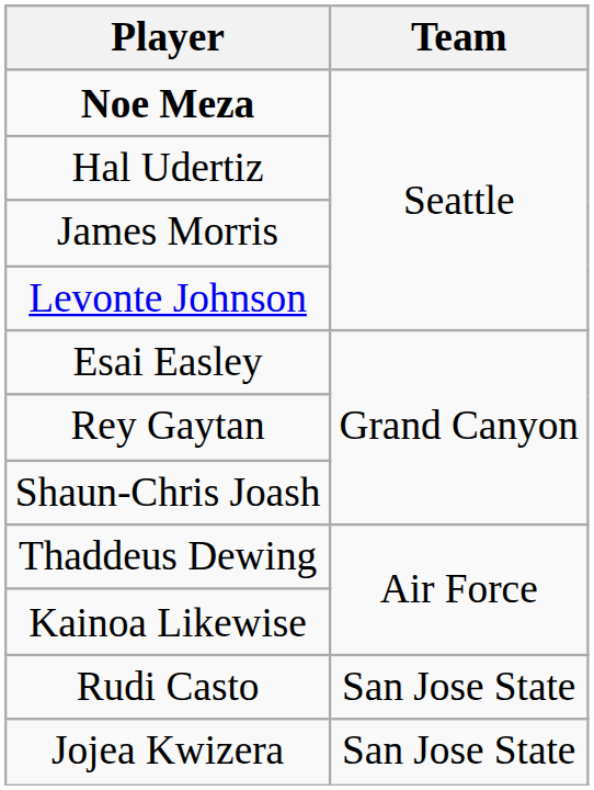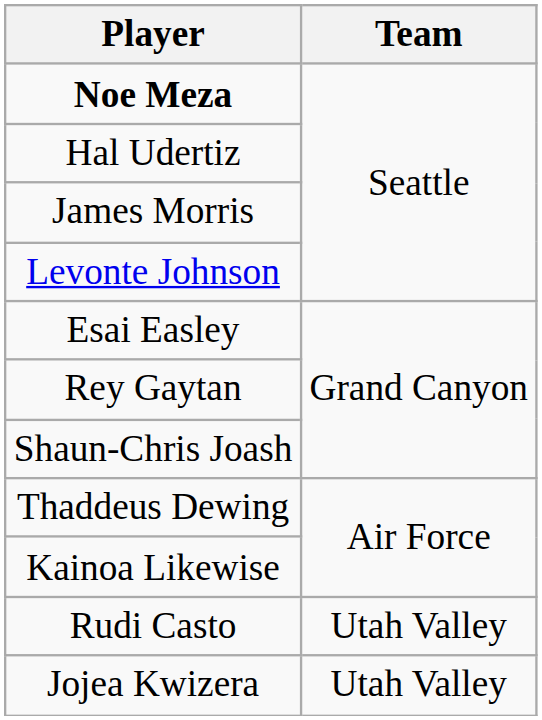Rudi Casto | Team: San Jose State -> Utah Valley
Jojea Kwizera | Team: San Jose State -> Utah Valley
